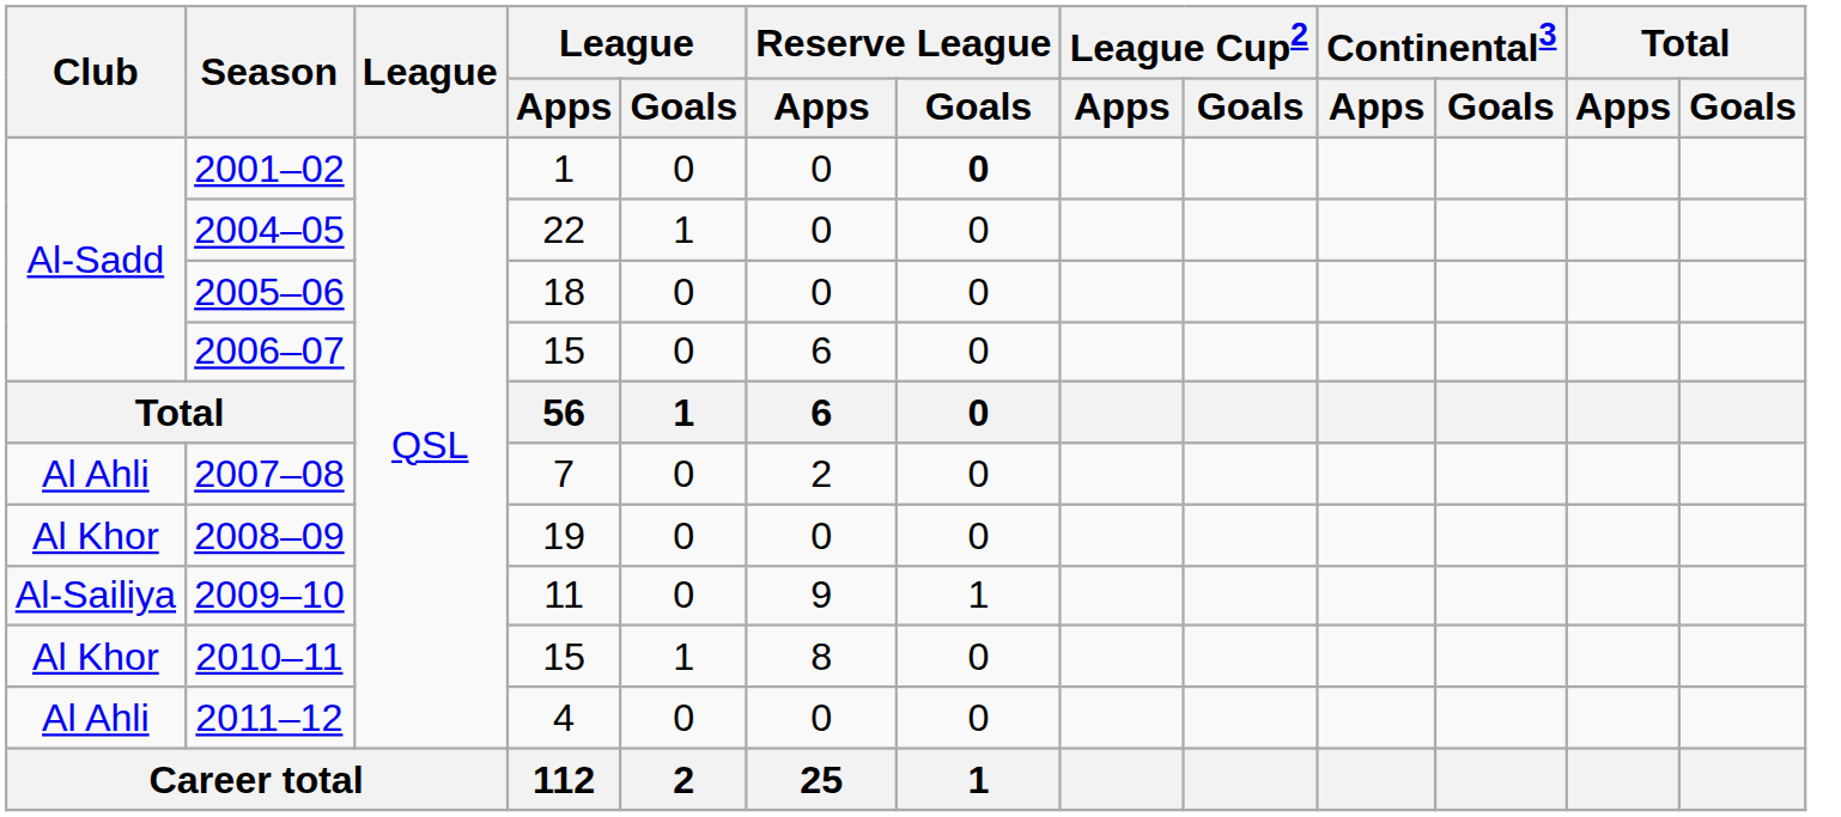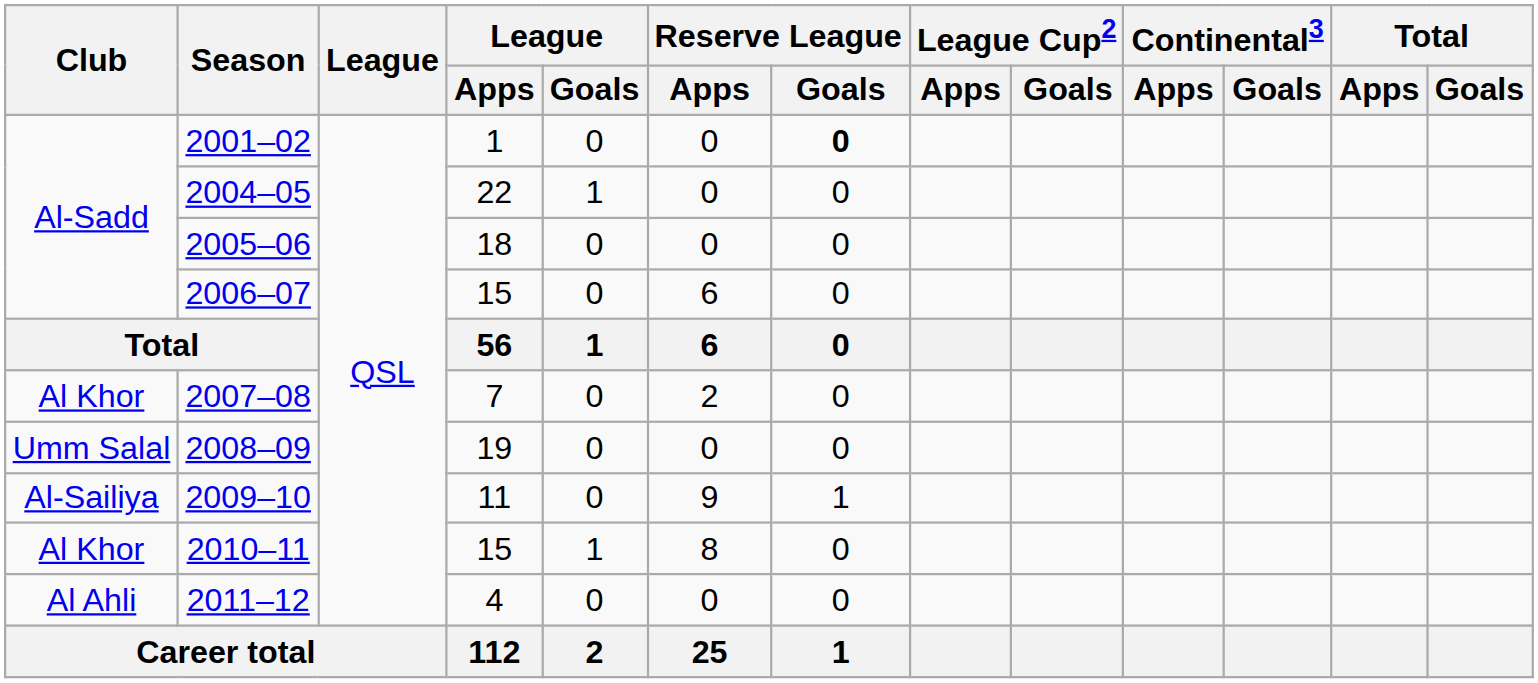2007–08 | Club: Al Ahli -> Al Khor
2008–09 | Club: Al Khor -> Umm Salal
